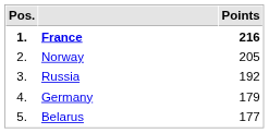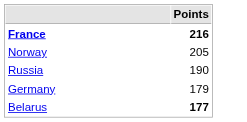- column: Pos. | 1. | 2. | 3. | 4. | 5.
Russia | Points: 192 -> 190
Belarus | Points: normal -> bold
